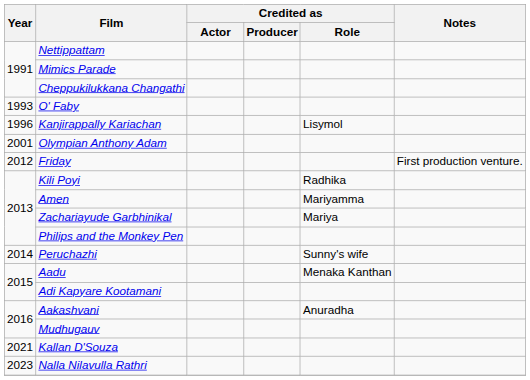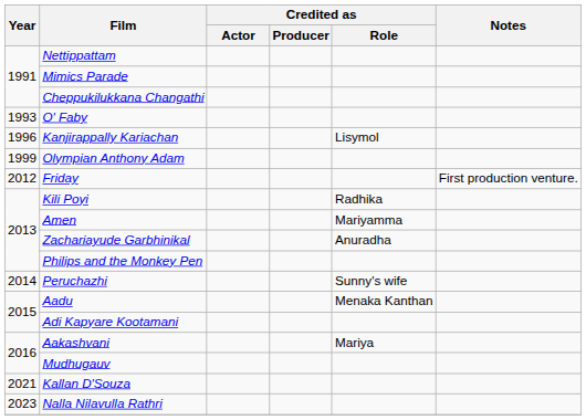Olympian Anthony Adam | Year: 2001 -> 1999
Zachariayude Garbhinikal | Credited as / Role: Mariya -> Anuradha
Aakashvani | Credited as / Role: Anuradha -> Mariya
